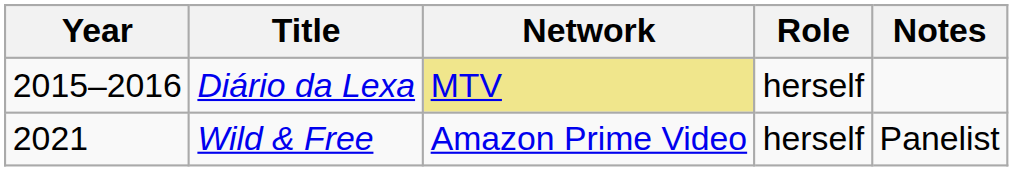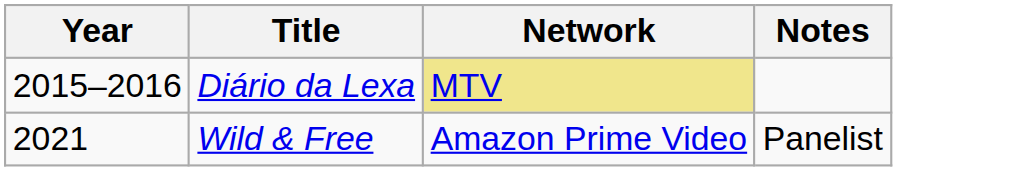- column: Role | herself | herself
